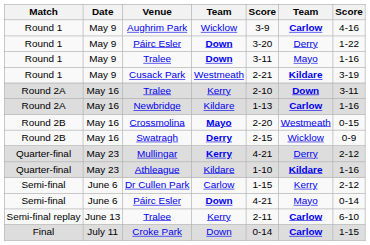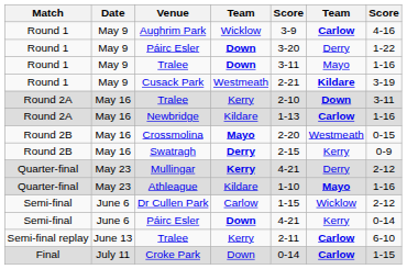Swatragh | column 6: Wicklow -> Kerry
Athleague | column 6: Kildare -> Mayo
Dr Cullen Park | column 6: Kerry -> Wicklow
Semi-final / Páirc Esler | column 6: Mayo -> Kerry
